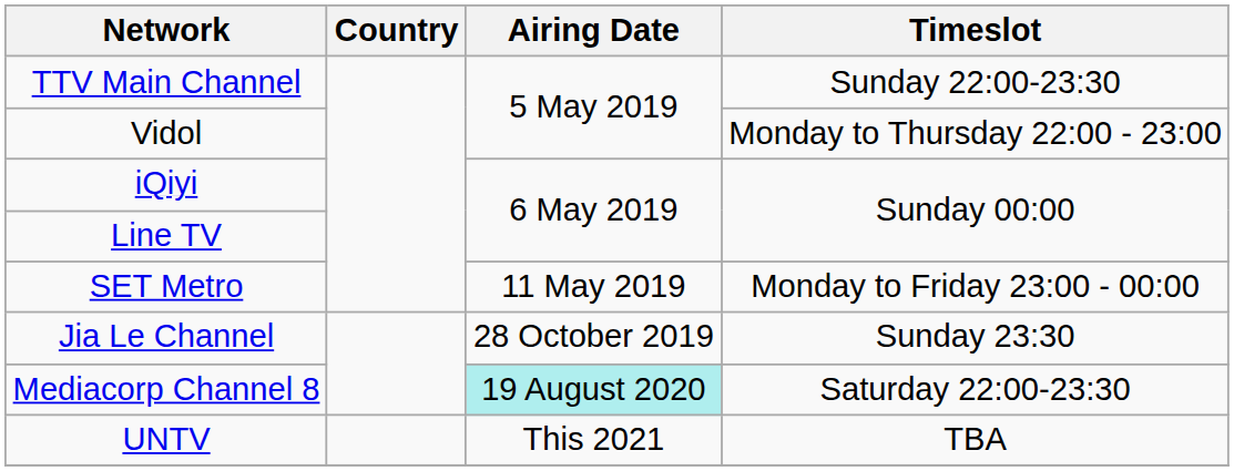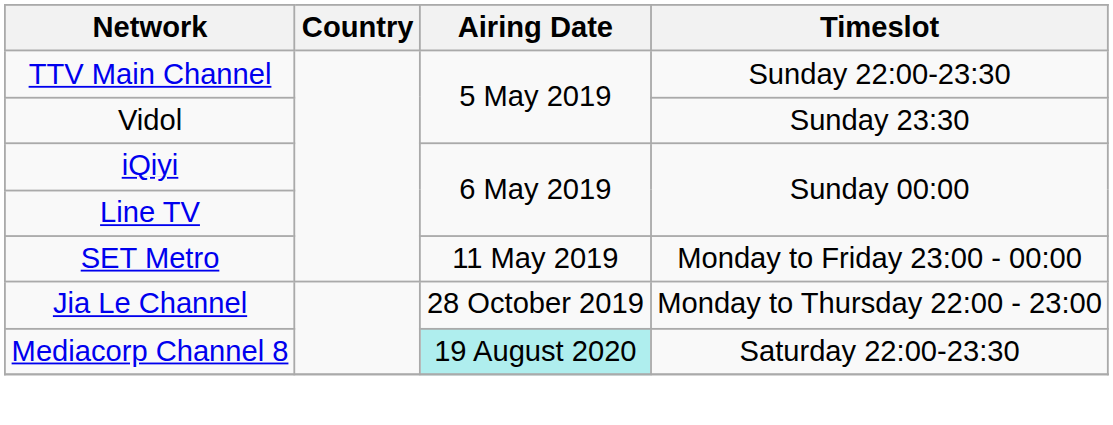Vidol | Timeslot: Monday to Thursday 22:00 - 23:00 -> Sunday 23:30
Jia Le Channel | Timeslot: Sunday 23:30 -> Monday to Thursday 22:00 - 23:00
- row: UNTV | This 2021 | TBA
